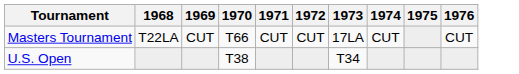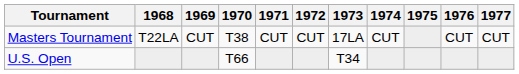+ column: 1977 | CUT
Masters Tournament | 1970: T66 -> T38
U.S. Open | 1970: T38 -> T66
